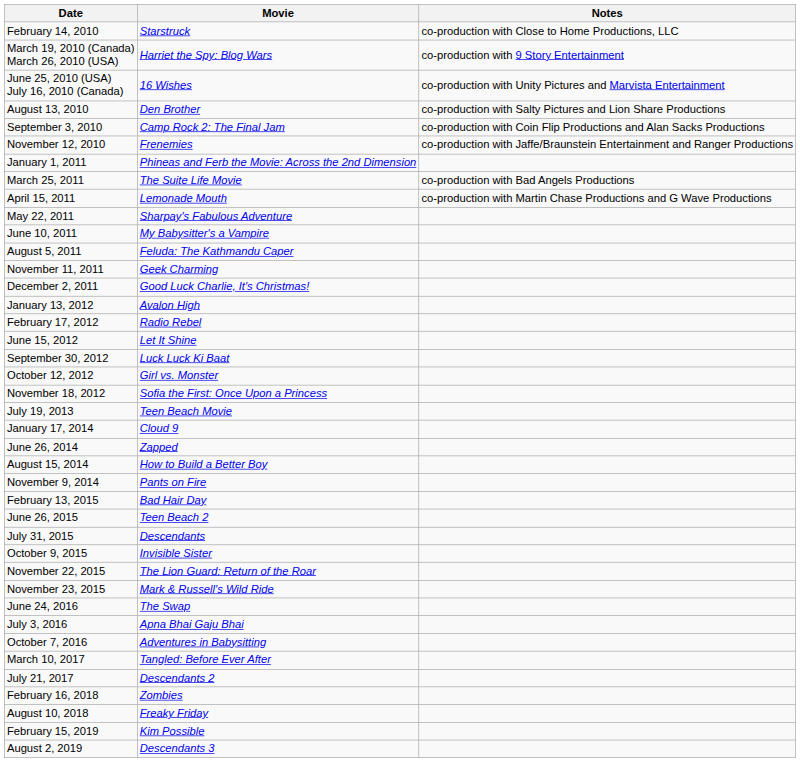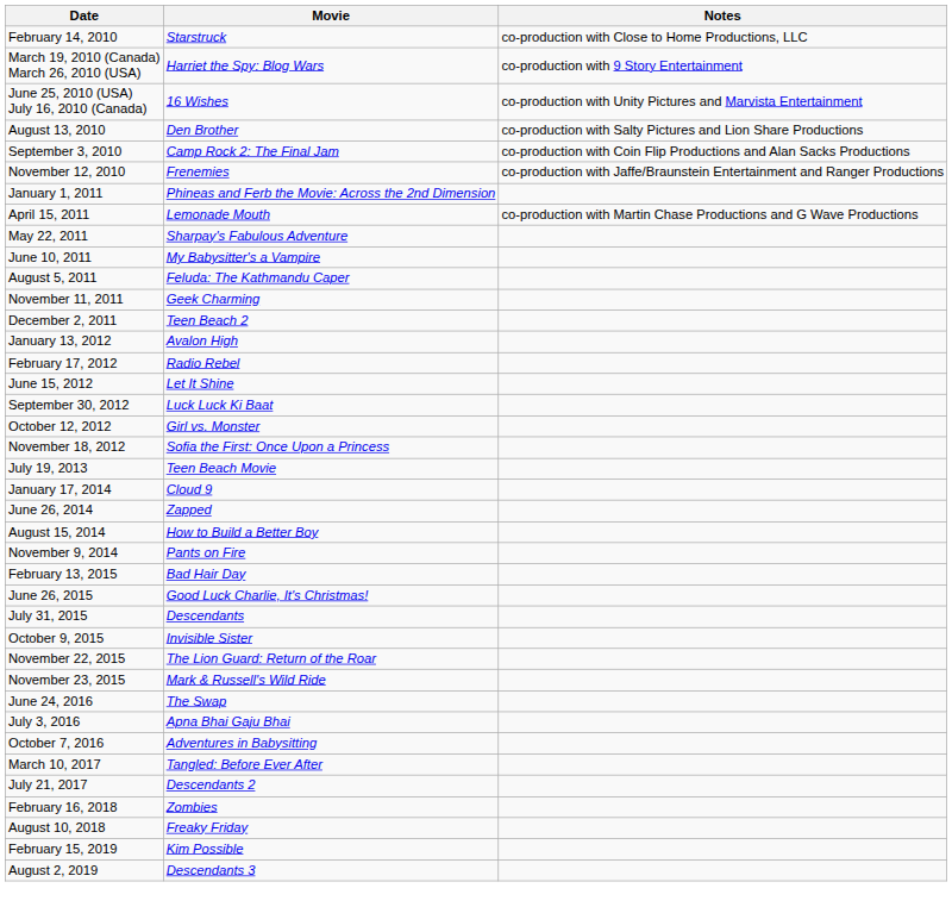- row: March 25, 2011 | The Suite Life Movie | co-production with Bad Angels Productions
December 2, 2011 | Movie: Good Luck Charlie, It's Christmas! -> Teen Beach 2
June 26, 2015 | Movie: Teen Beach 2 -> Good Luck Charlie, It's Christmas!
